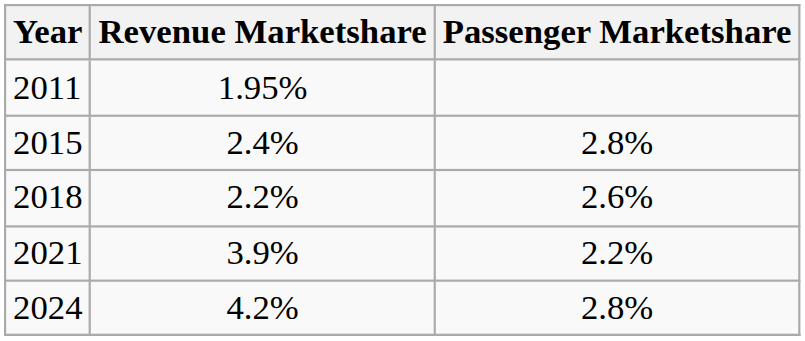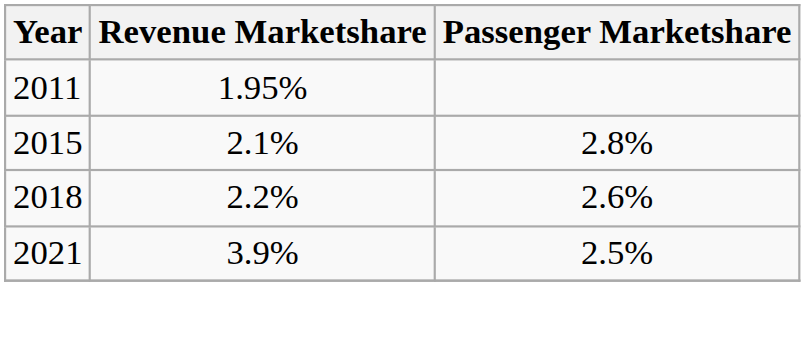2015 | Revenue Marketshare: 2.4% -> 2.1%
2021 | Passenger Marketshare: 2.2% -> 2.5%
- row: 2024 | 4.2% | 2.8%
